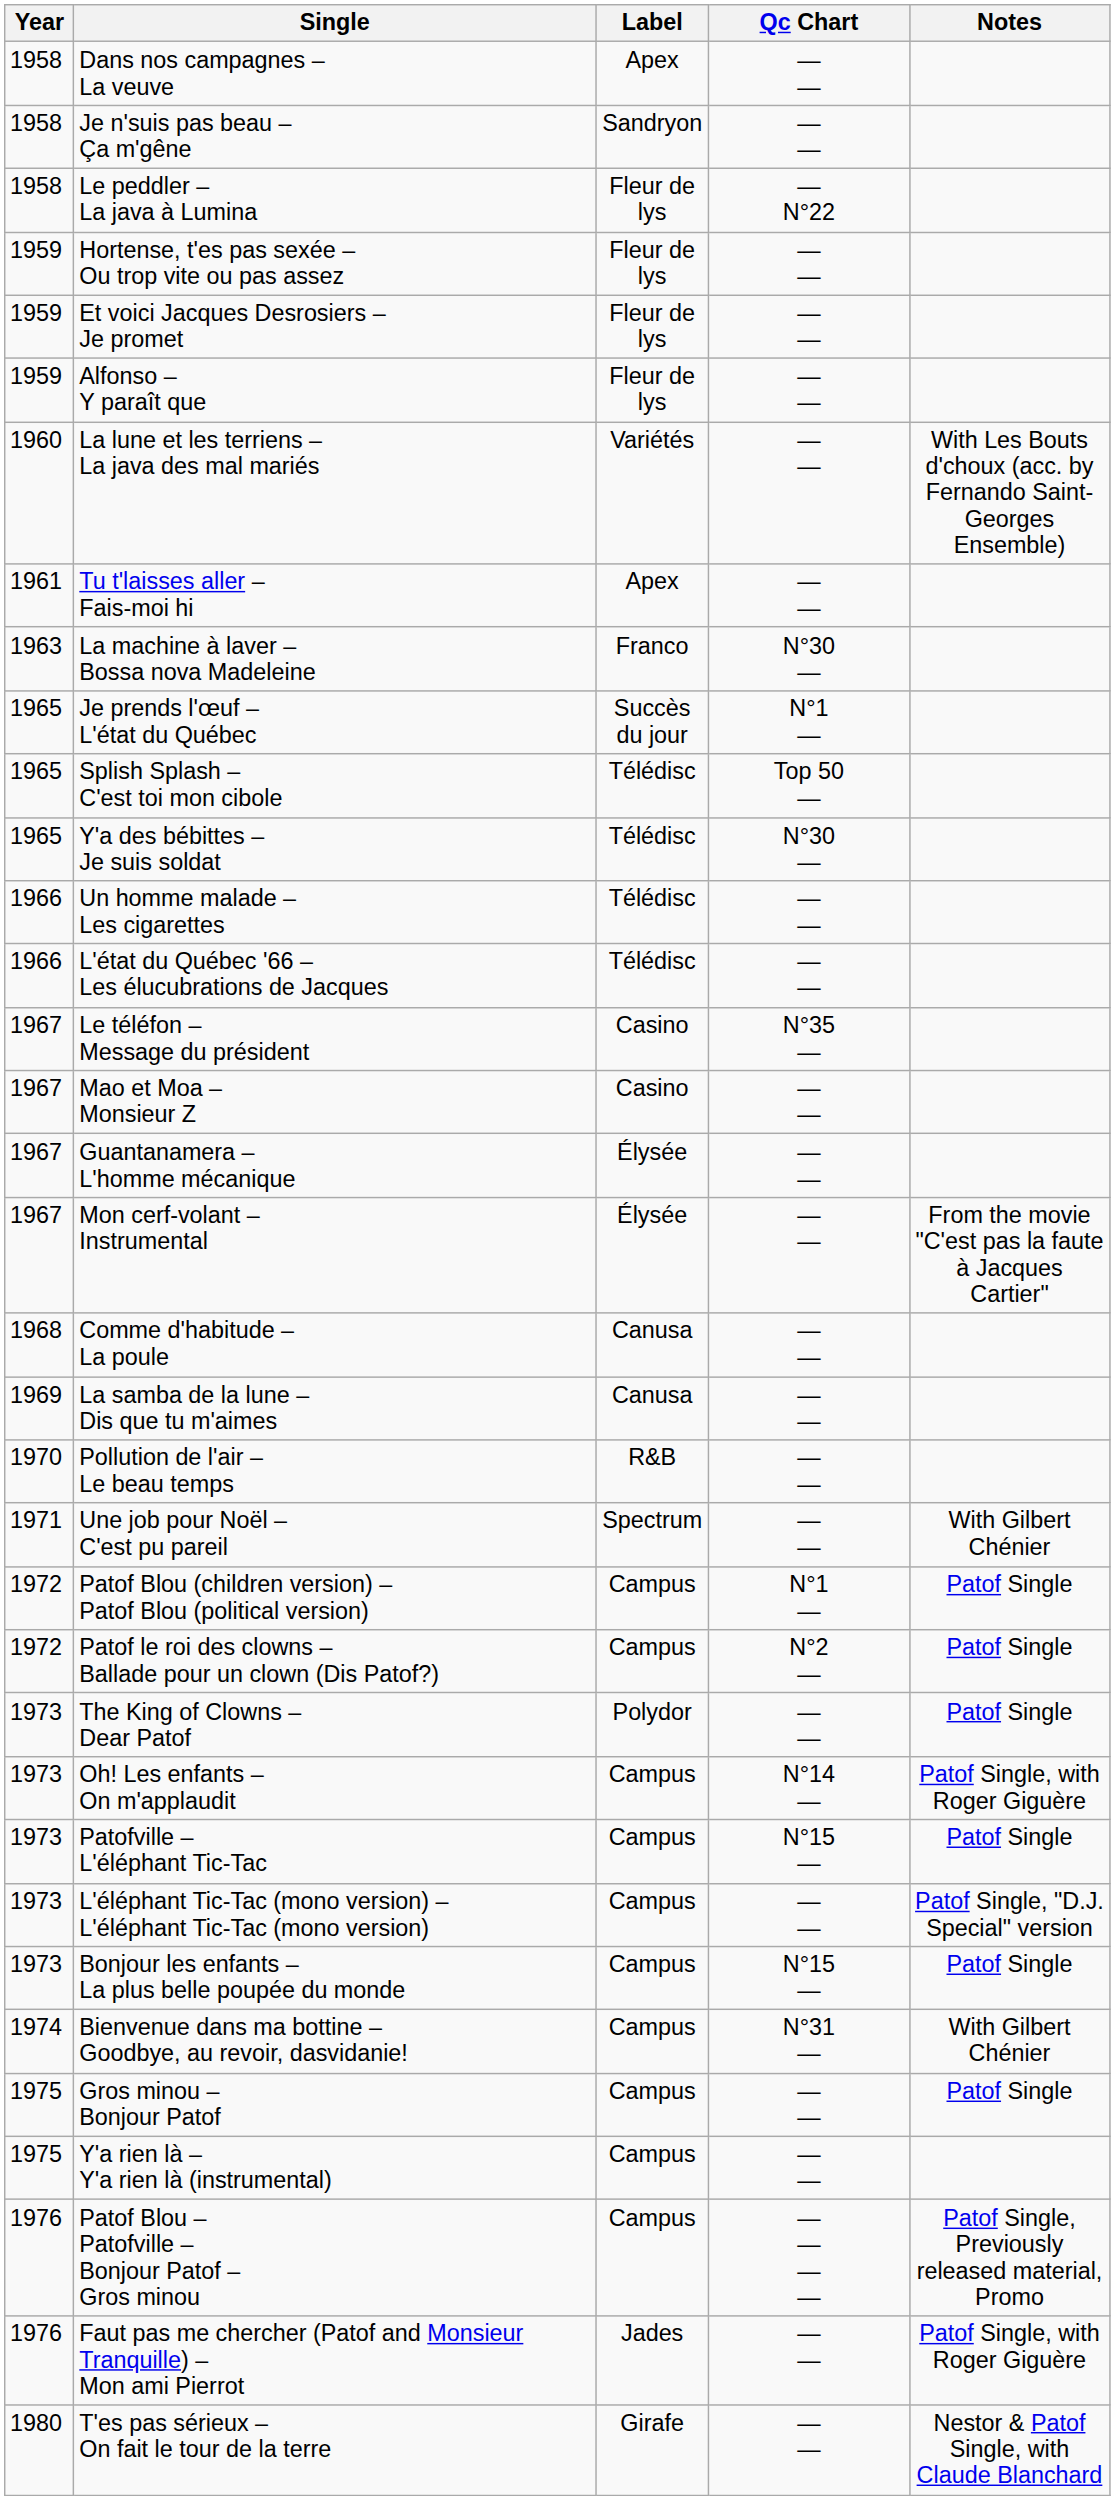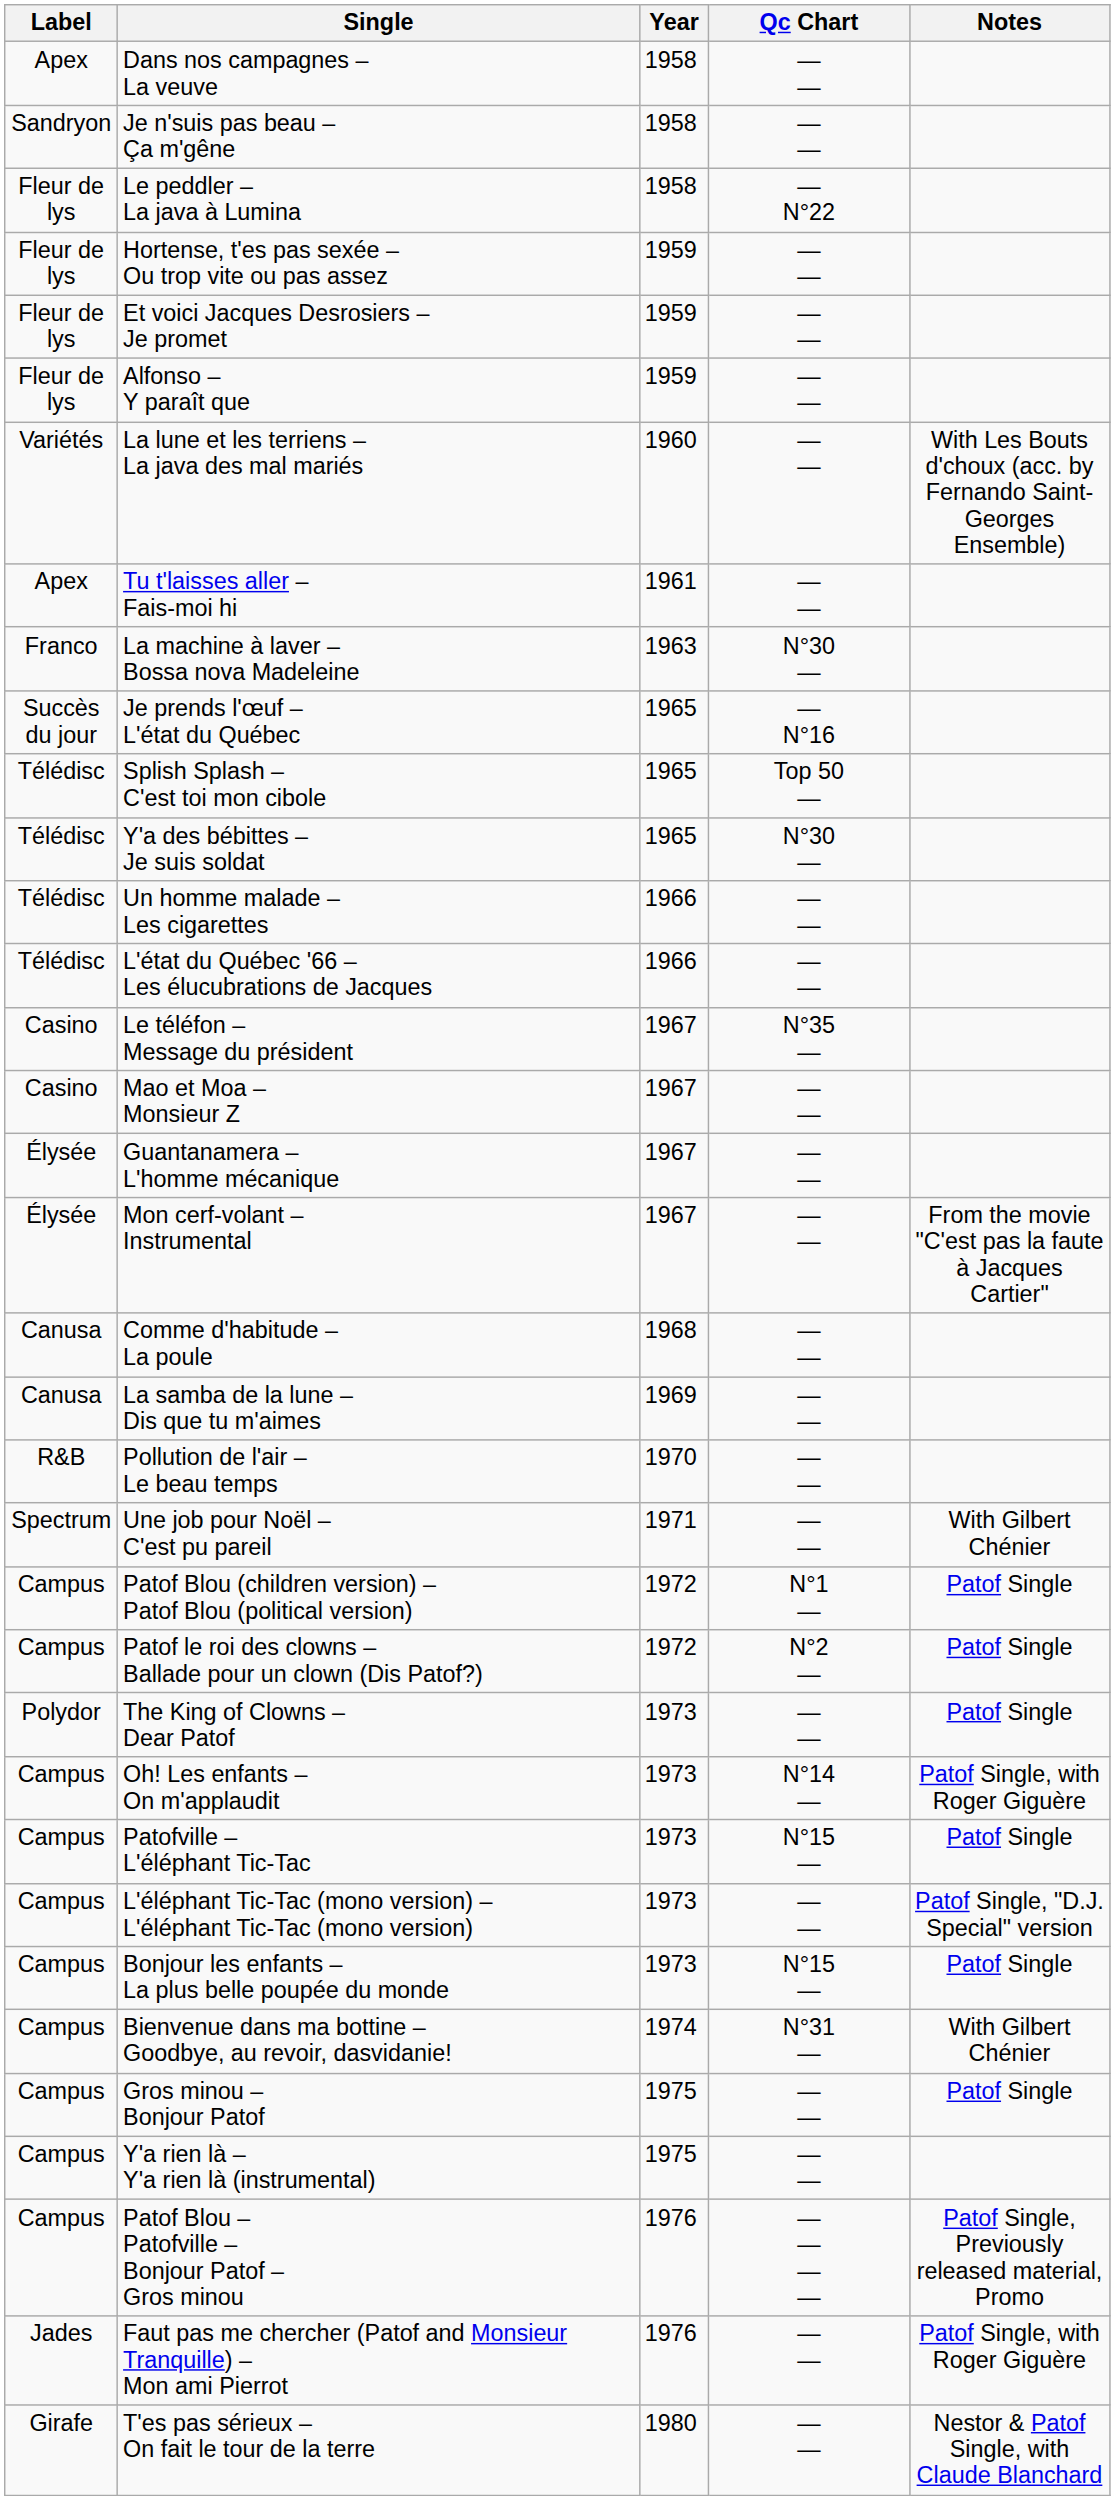columns swapped: Year <-> Label
Je prends l'œuf – L'état du Québec | Qc Chart: N°1 — -> — N°16
